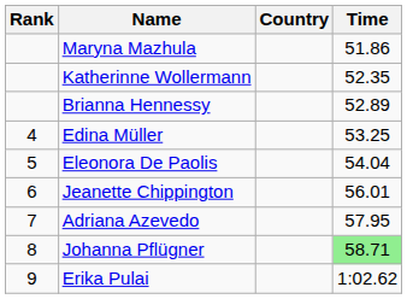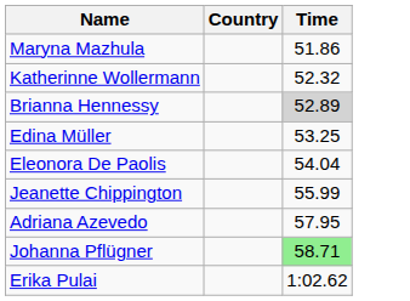- column: Rank | 4 | 5 | 6 | 7 | 8 | 9
Katherinne Wollermann | Time: 52.35 -> 52.32
Brianna Hennessy | Time: no background -> lightgrey background
Jeanette Chippington | Time: 56.01 -> 55.99
